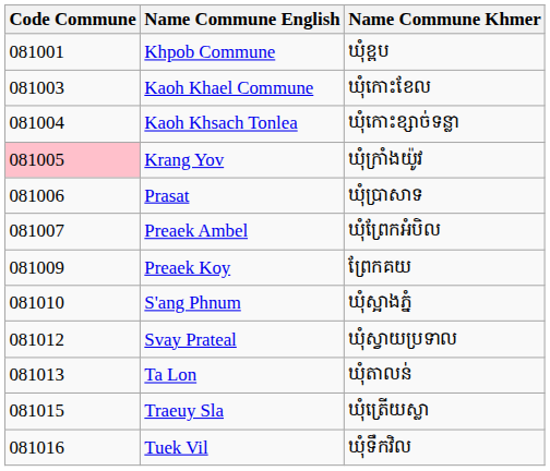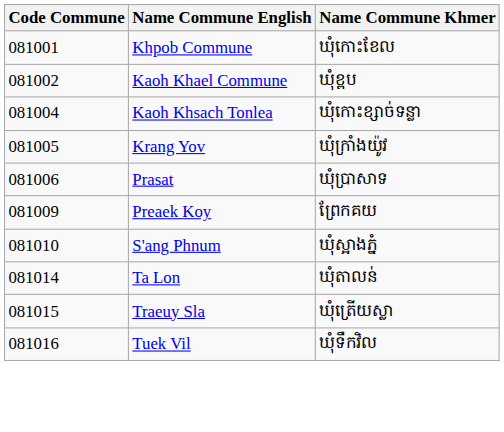Khpob Commune | Name Commune Khmer: ឃុំខ្ពប -> ឃុំកោះខែល
Kaoh Khael Commune | Code Commune: 081003 -> 081002
Kaoh Khael Commune | Name Commune Khmer: ឃុំកោះខែល -> ឃុំខ្ពប
Krang Yov | Code Commune: pink background -> no background
- row: 081007 | Preaek Ambel | ឃុំព្រែកអំបិល
- row: 081012 | Svay Prateal | ឃុំស្វាយប្រទាល
Ta Lon | Code Commune: 081013 -> 081014
